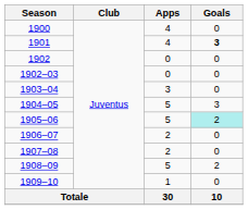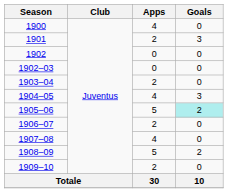1901 | Apps: 4 -> 2
1901 | Goals: bold -> normal
1903‒04 | Apps: 3 -> 2
1904‒05 | Apps: 5 -> 4
1907‒08 | Apps: 2 -> 4
1909‒10 | Apps: 1 -> 2
